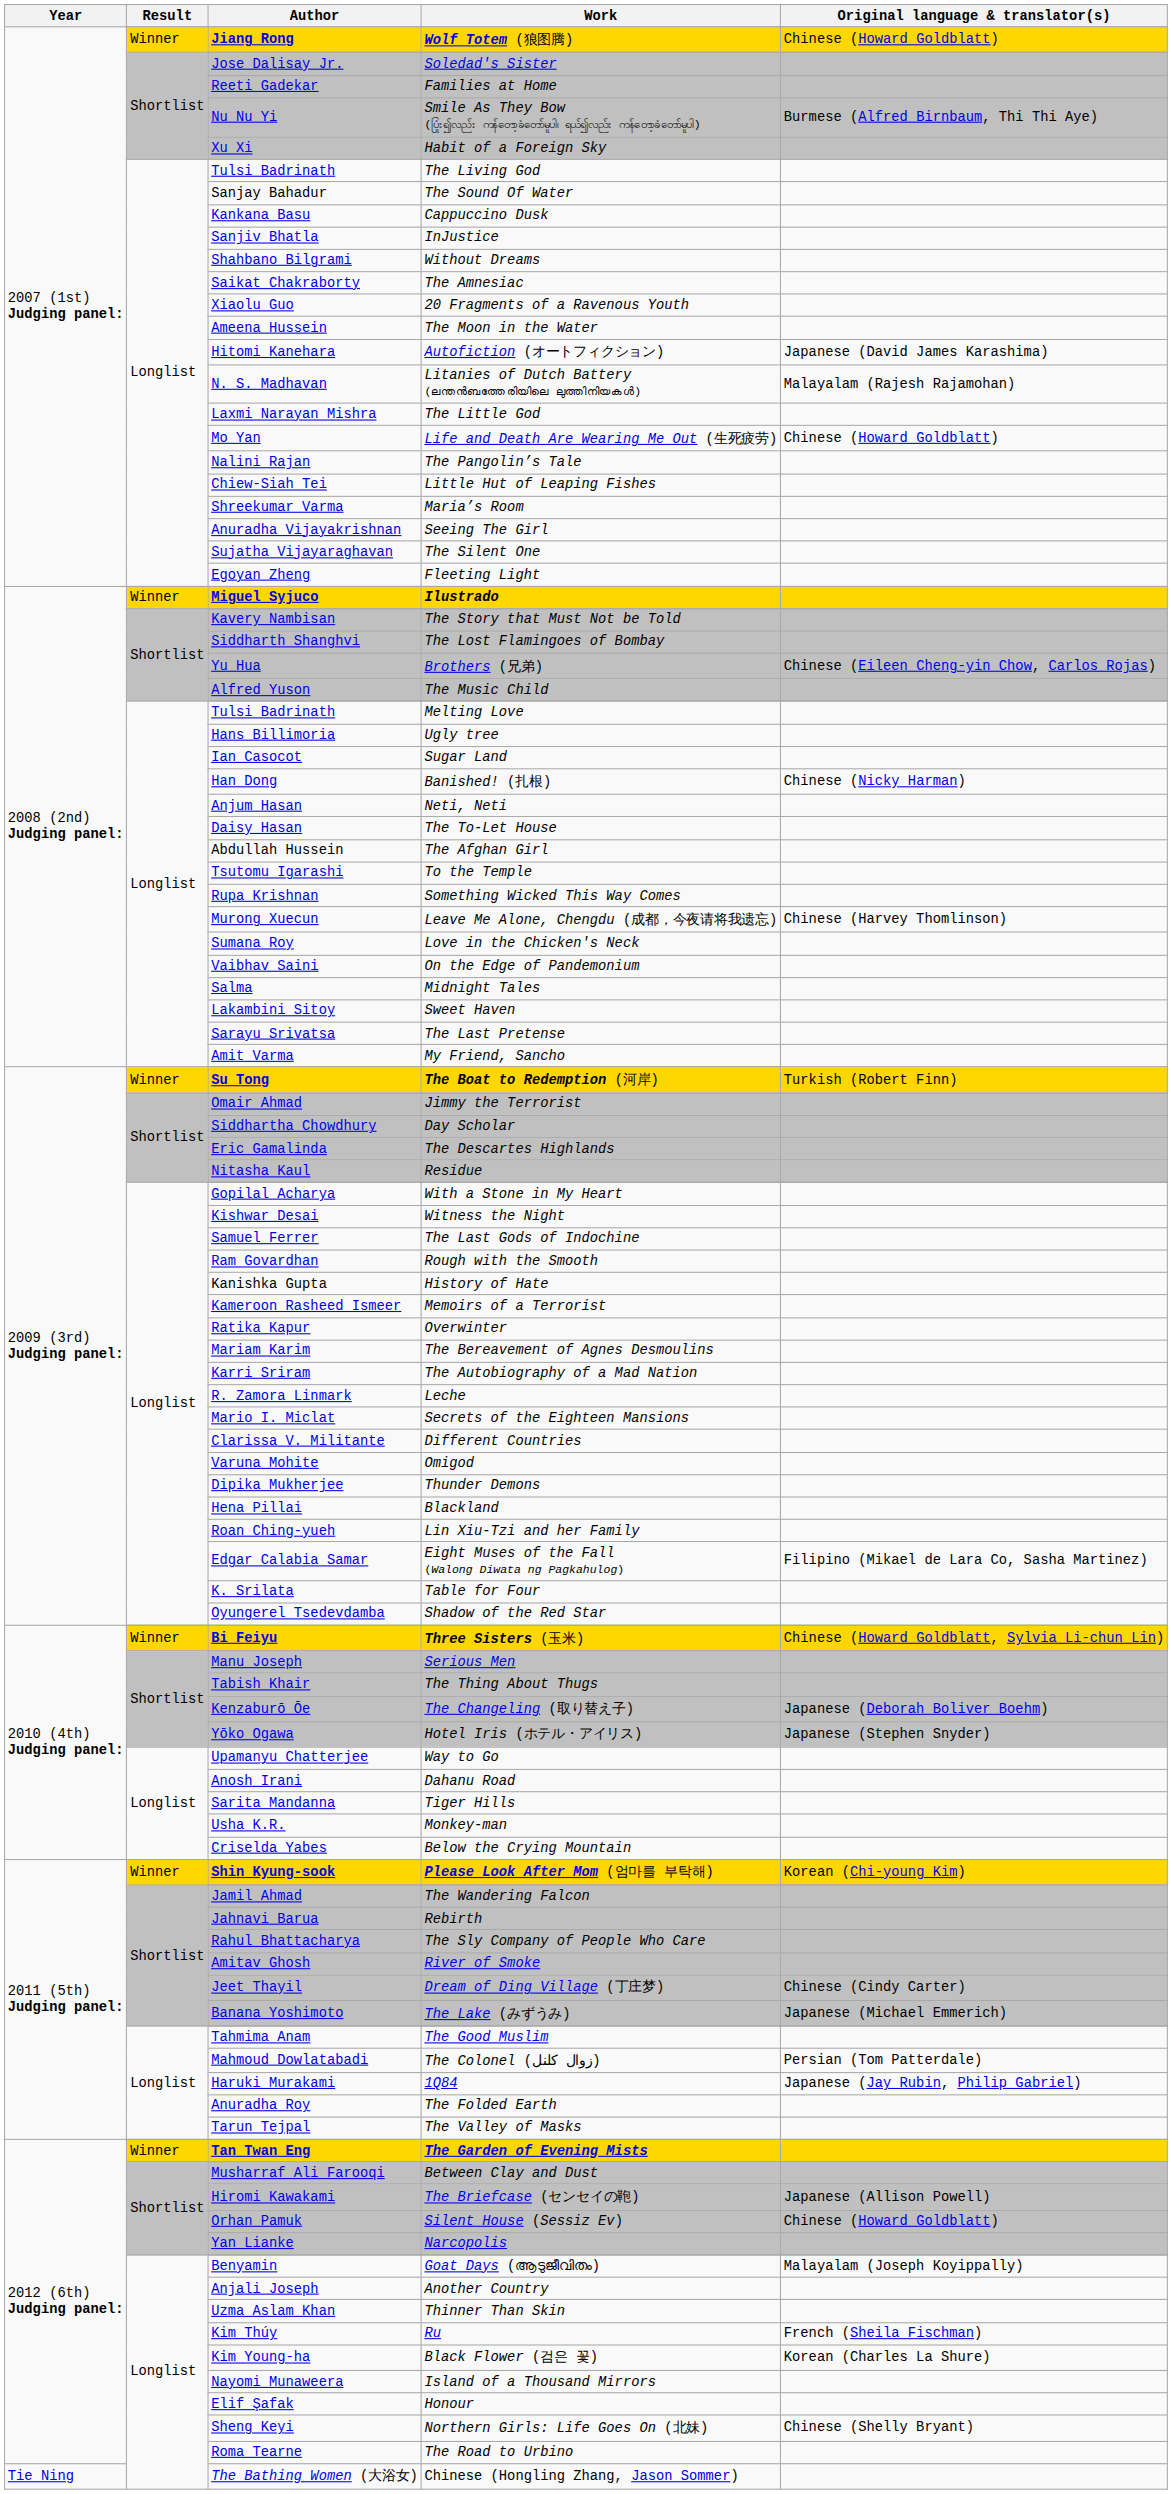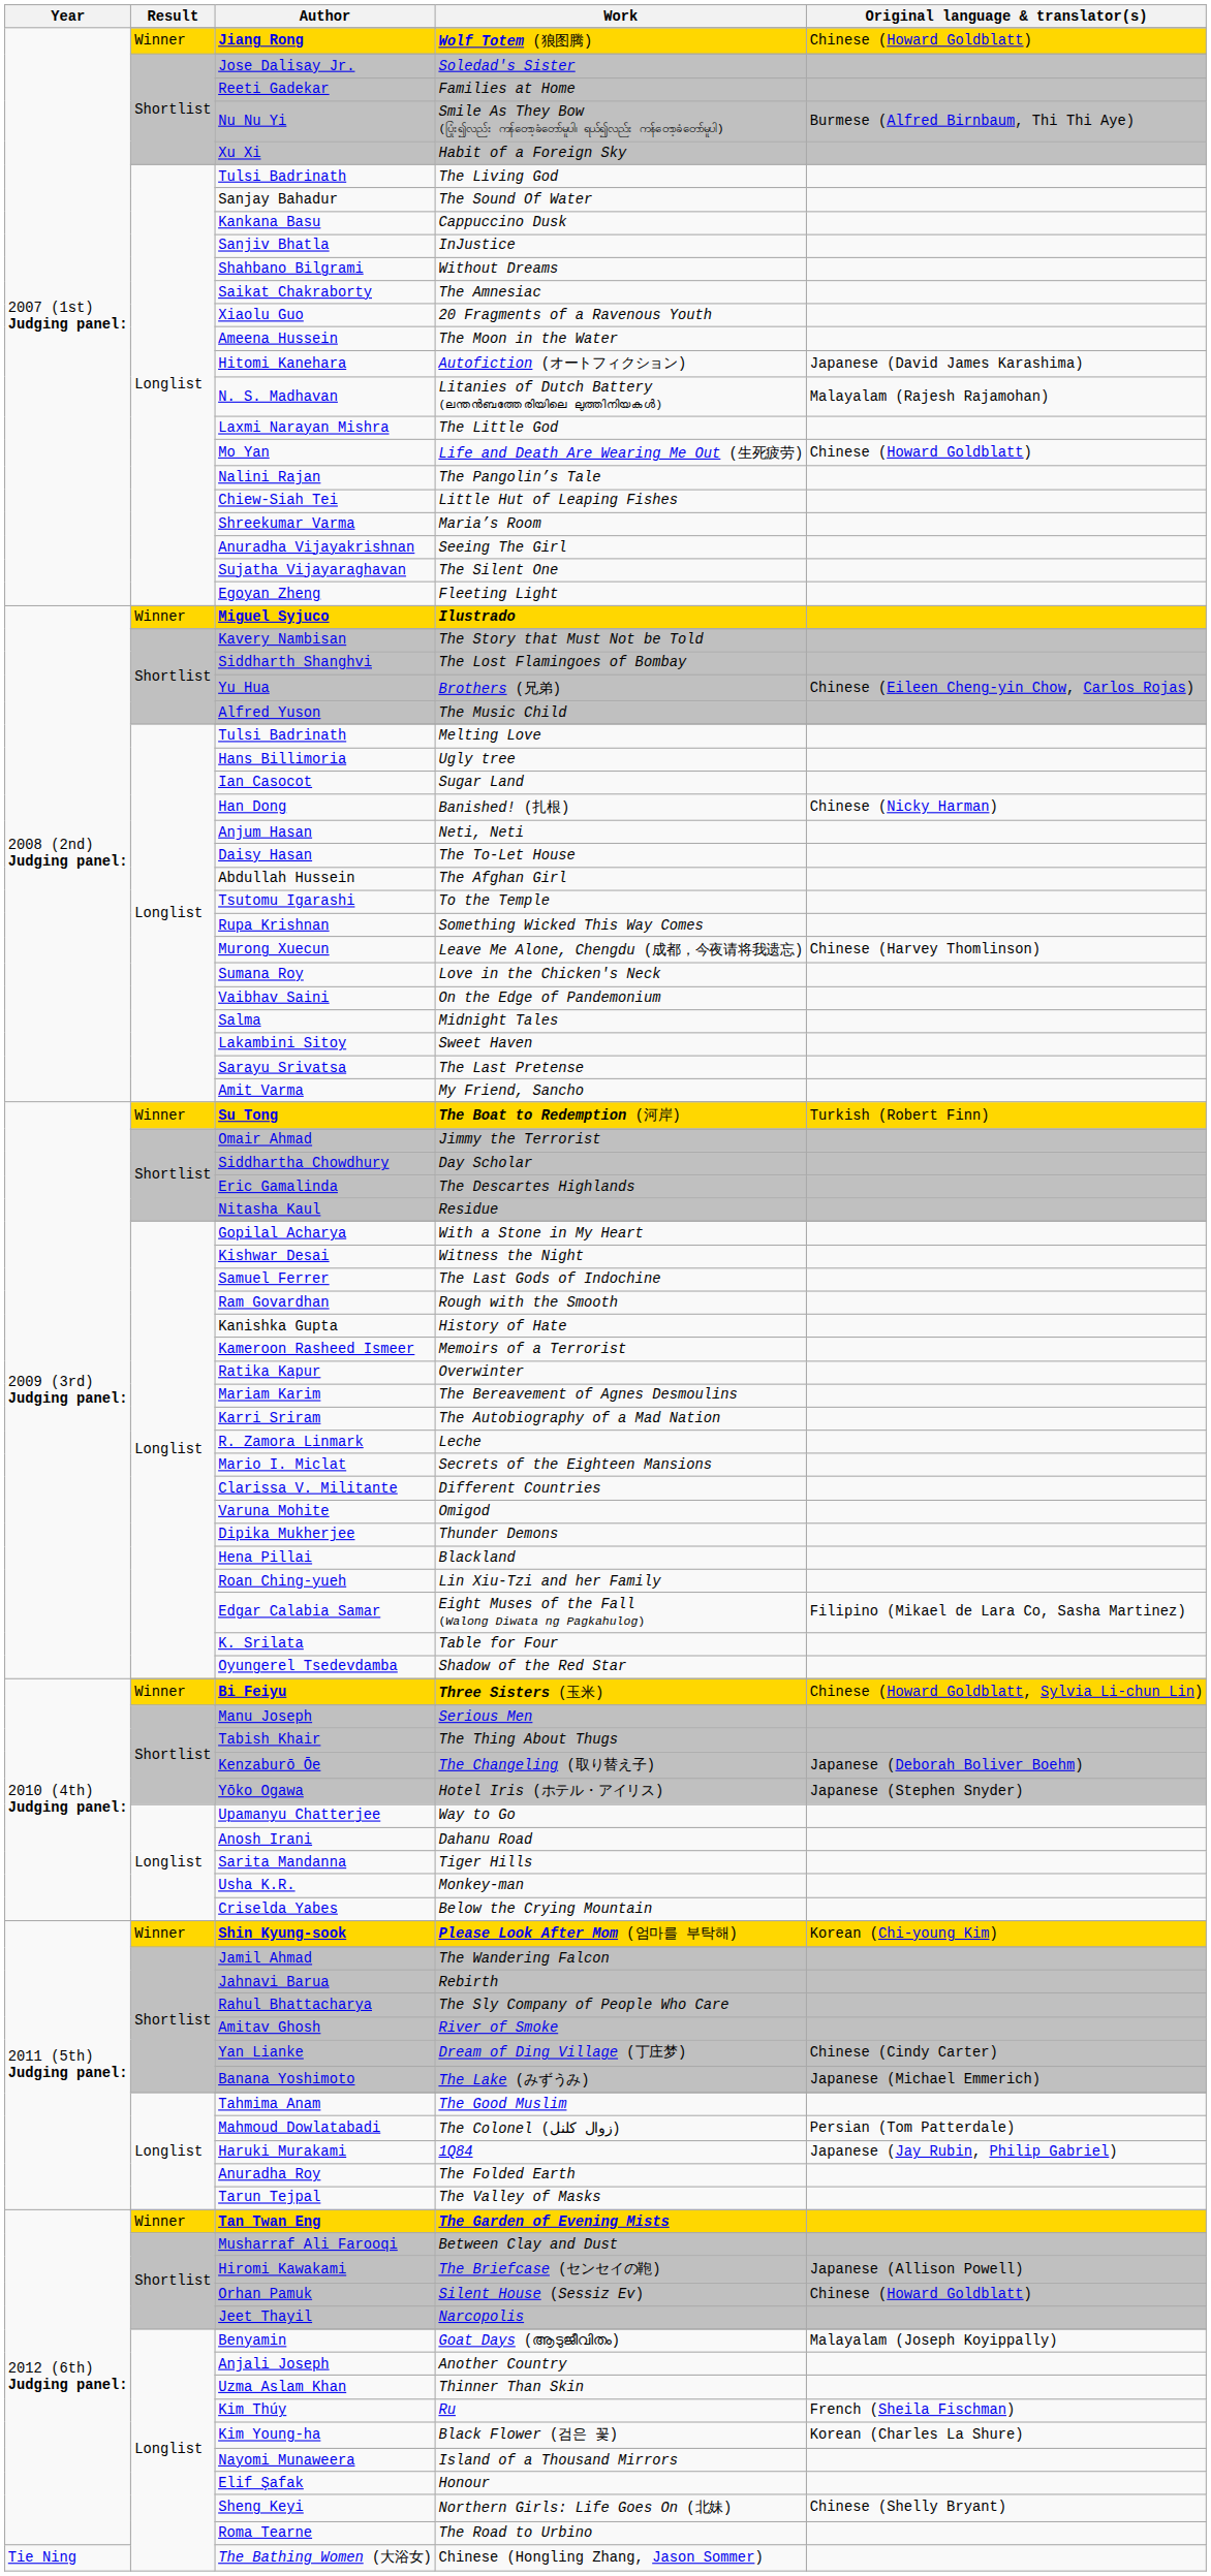Dream of Ding Village (丁庄梦) | Author: Jeet Thayil -> Yan Lianke
Narcopolis | Author: Yan Lianke -> Jeet Thayil
